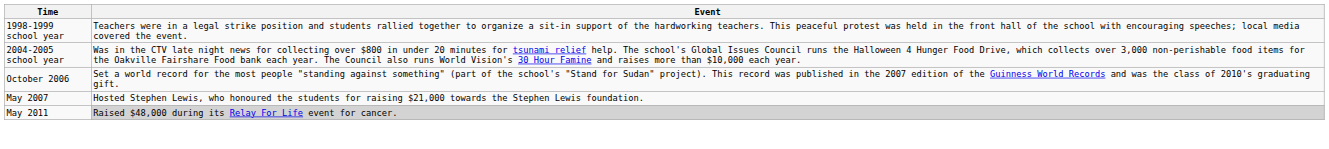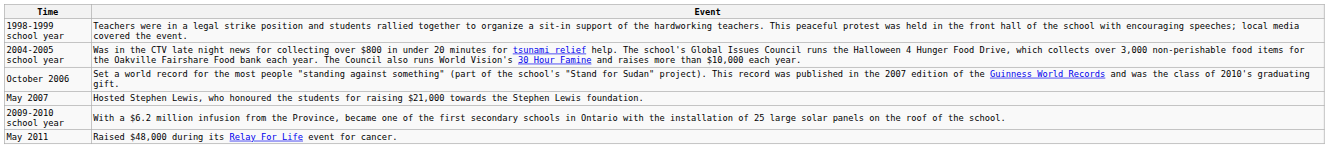+ row: 2009-2010 school year | With a $6.2 million infusion from the Province, became one of the first secondary schools in Ontario with the installation of 25 large solar panels on the roof of the school.
May 2011 | Event: lightgrey background -> no background
